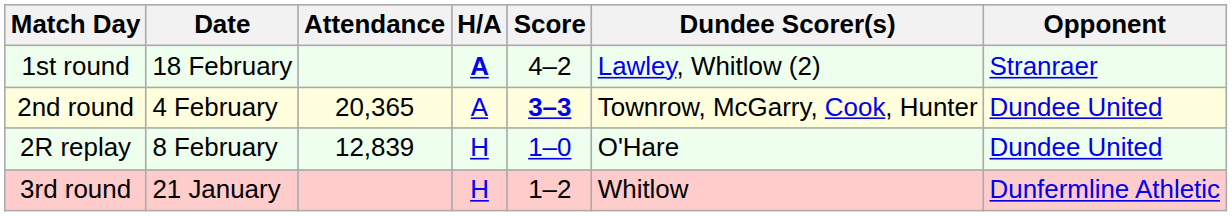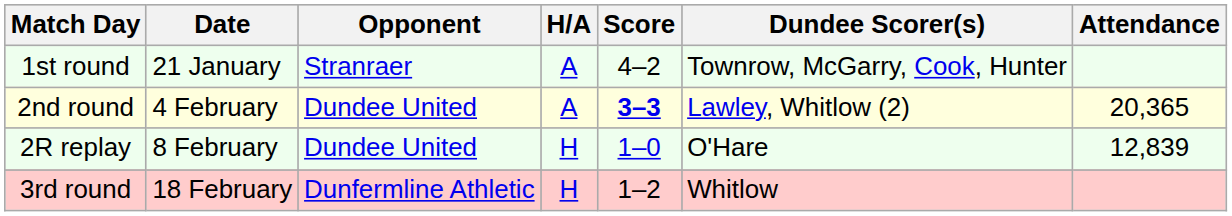columns swapped: Opponent <-> Attendance
1st round | Date: 18 February -> 21 January
1st round | H/A: bold -> normal
1st round | Dundee Scorer(s): Lawley, Whitlow (2) -> Townrow, McGarry, Cook, Hunter
2nd round | Dundee Scorer(s): Townrow, McGarry, Cook, Hunter -> Lawley, Whitlow (2)
3rd round | Date: 21 January -> 18 February
